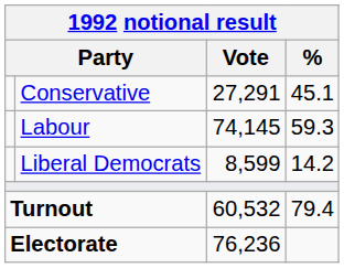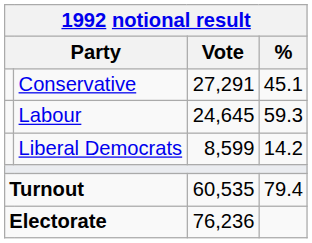Labour | Vote: 74,145 -> 24,645
Turnout | Vote: 60,532 -> 60,535
